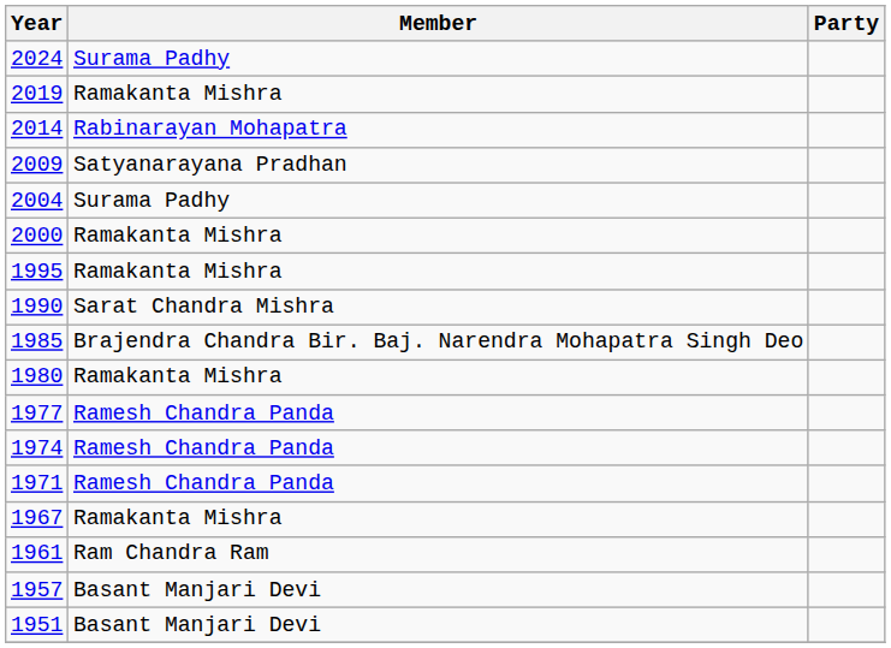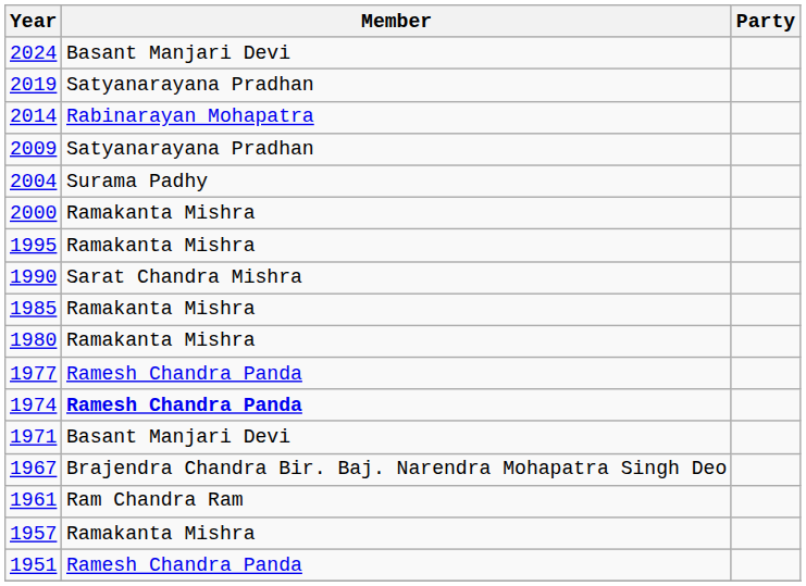2024 | Member: Surama Padhy -> Basant Manjari Devi
2019 | Member: Ramakanta Mishra -> Satyanarayana Pradhan
1985 | Member: Brajendra Chandra Bir. Baj. Narendra Mohapatra Singh Deo -> Ramakanta Mishra
1974 | Member: normal -> bold
1971 | Member: Ramesh Chandra Panda -> Basant Manjari Devi
1967 | Member: Ramakanta Mishra -> Brajendra Chandra Bir. Baj. Narendra Mohapatra Singh Deo
1957 | Member: Basant Manjari Devi -> Ramakanta Mishra
1951 | Member: Basant Manjari Devi -> Ramesh Chandra Panda
